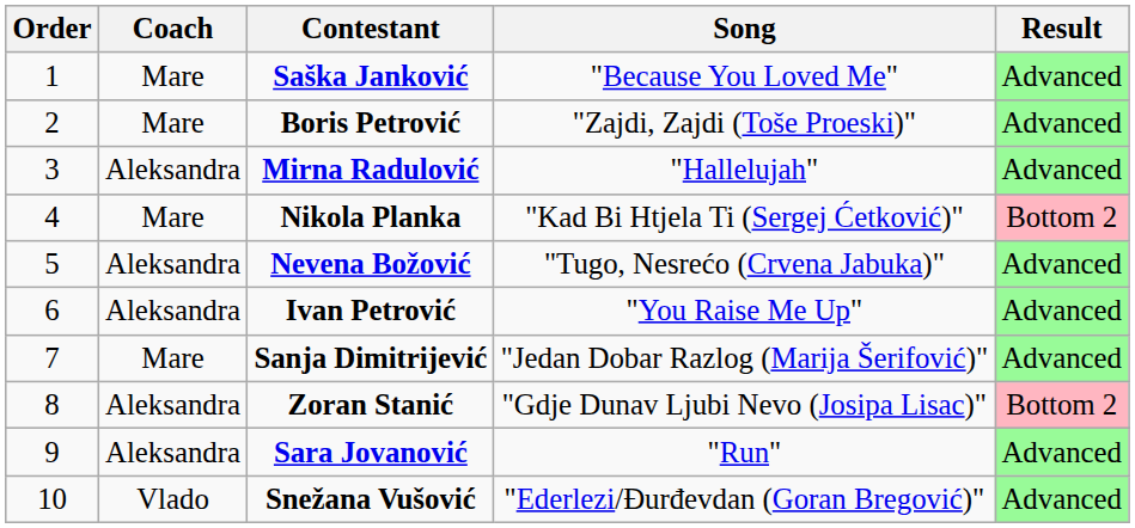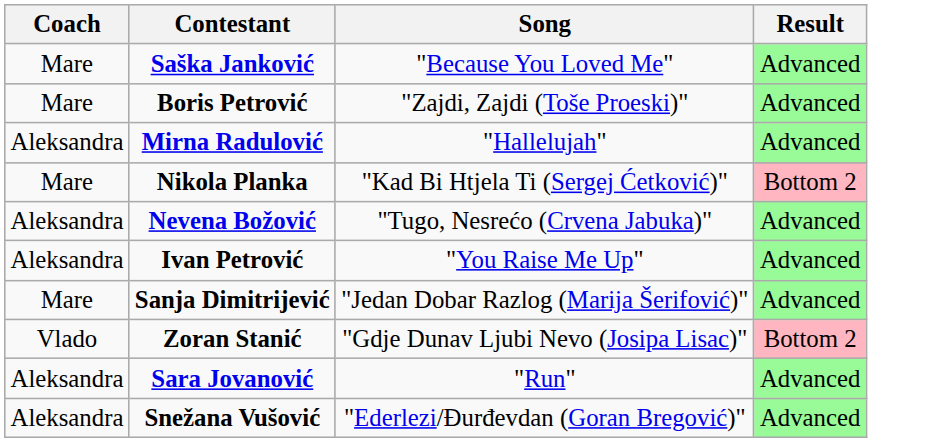- column: Order | 1 | 2 | 3 | 4 | 5 | 6 | 7 | 8 | 9 | 10
Zoran Stanić | Coach: Aleksandra -> Vlado
Snežana Vušović | Coach: Vlado -> Aleksandra
